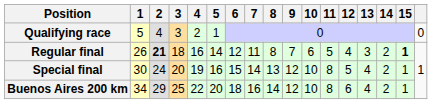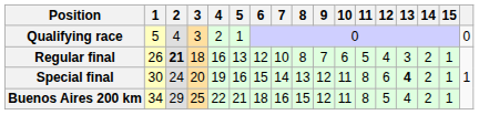Regular final | 5: 14 -> 13
Regular final | 7: 11 -> 10
Regular final | 15: bold -> normal
Special final | 10: 10 -> 11
Special final | 12: 5 -> 6
Special final | 13: normal -> bold
Buenos Aires 200 km | 5: 20 -> 21
Buenos Aires 200 km | 8: 14 -> 15
Buenos Aires 200 km | 10: 10 -> 11
Buenos Aires 200 km | 12: 6 -> 5
